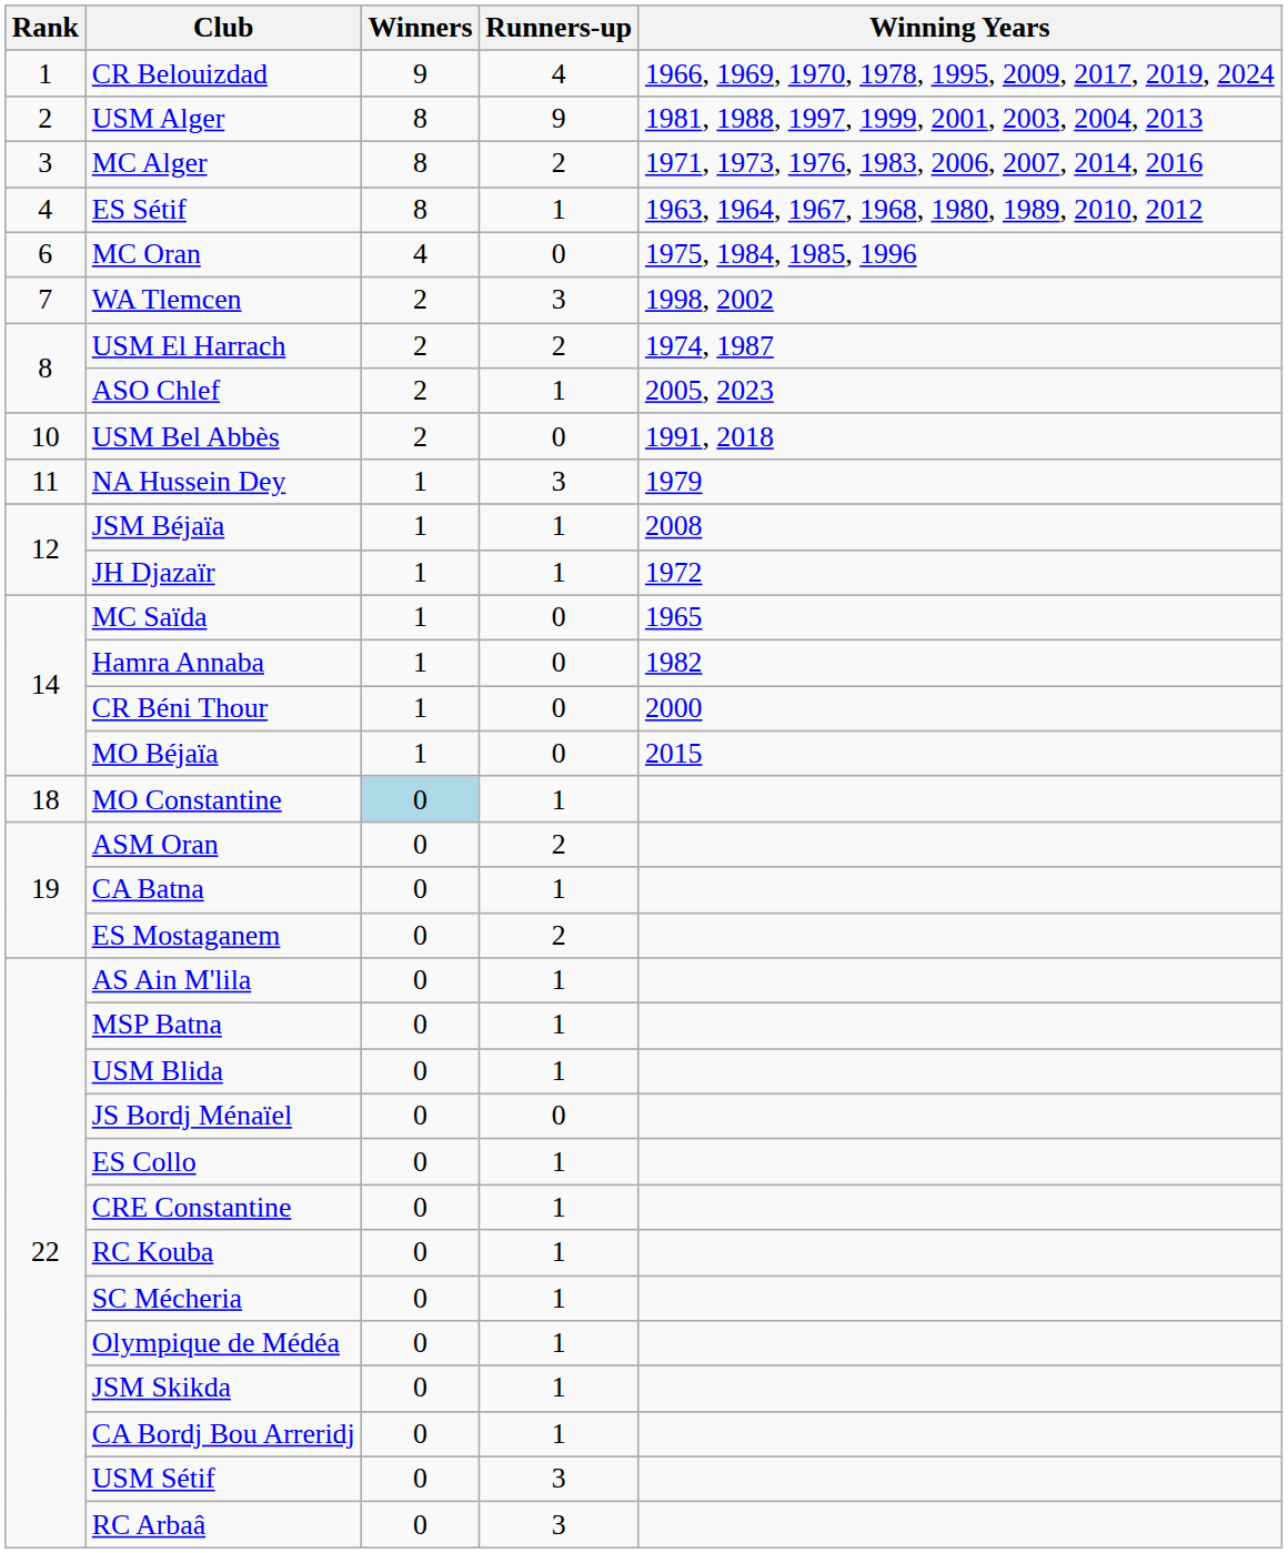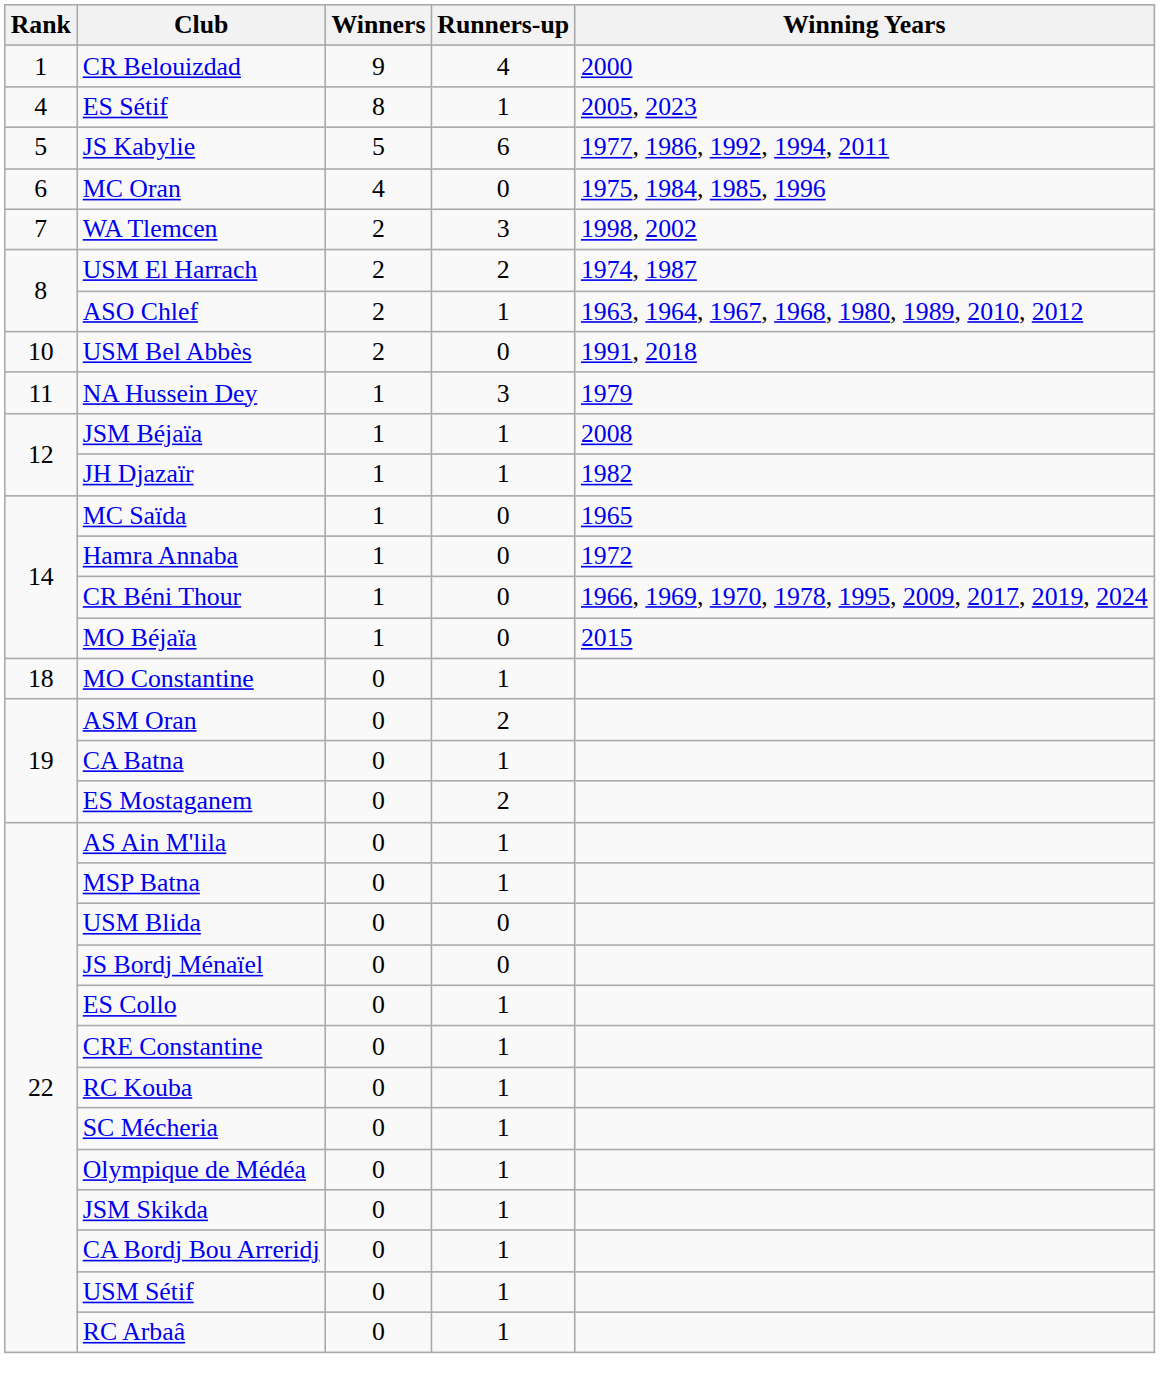CR Belouizdad | Winning Years: 1966, 1969, 1970, 1978, 1995, 2009, 2017, 2019, 2024 -> 2000
- row: 2 | USM Alger | 8 | 9 | 1981, 1988, 1997, 1999, 2001, 2003, 2004, 2013
- row: 3 | MC Alger | 8 | 2 | 1971, 1973, 1976, 1983, 2006, 2007, 2014, 2016
ES Sétif | Winning Years: 1963, 1964, 1967, 1968, 1980, 1989, 2010, 2012 -> 2005, 2023
+ row: 5 | JS Kabylie | 5 | 6 | 1977, 1986, 1992, 1994, 2011
ASO Chlef | Winning Years: 2005, 2023 -> 1963, 1964, 1967, 1968, 1980, 1989, 2010, 2012
JH Djazaïr | Winning Years: 1972 -> 1982
Hamra Annaba | Winning Years: 1982 -> 1972
CR Béni Thour | Winning Years: 2000 -> 1966, 1969, 1970, 1978, 1995, 2009, 2017, 2019, 2024
MO Constantine | Winners: lightblue background -> no background
USM Blida | Runners-up: 1 -> 0
USM Sétif | Runners-up: 3 -> 1
RC Arbaâ | Runners-up: 3 -> 1
